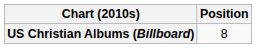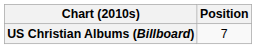US Christian Albums (Billboard) | Position: 8 -> 7
